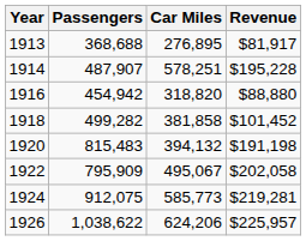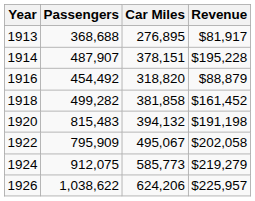1914 | Car Miles: 578,251 -> 378,151
1916 | Passengers: 454,942 -> 454,492
1916 | Revenue: $88,880 -> $88,879
1918 | Revenue: $101,452 -> $161,452
1924 | Revenue: $219,281 -> $219,279
